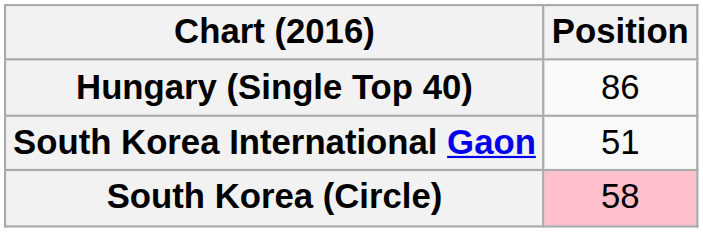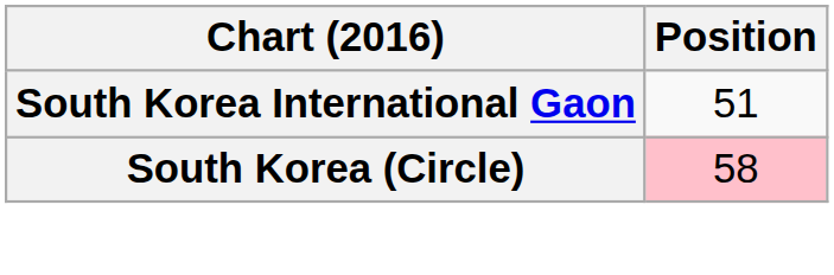- row: Hungary (Single Top 40) | 86
